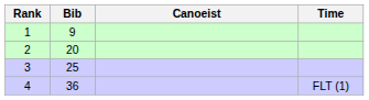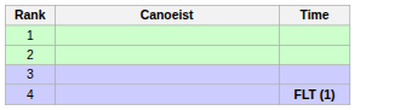- column: Bib | 9 | 20 | 25 | 36
4 | Time: normal -> bold
